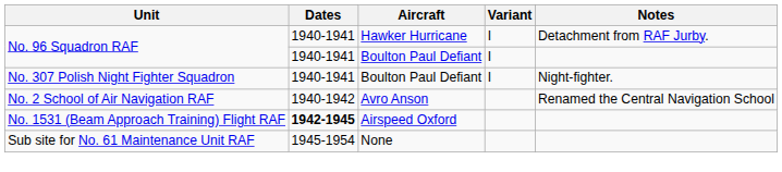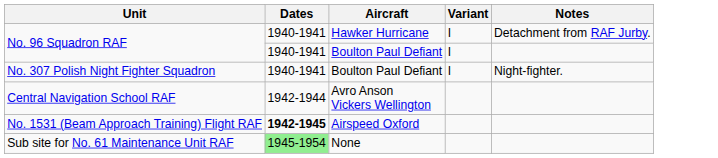- row: No. 2 School of Air Navigation RAF | 1940-1942 | Avro Anson | Renamed the Central Navigation School
+ row: Central Navigation School RAF | 1942-1944 | Avro Anson Vickers Wellington
Sub site for No. 61 Maintenance Unit RAF | Dates: no background -> lightgreen background
